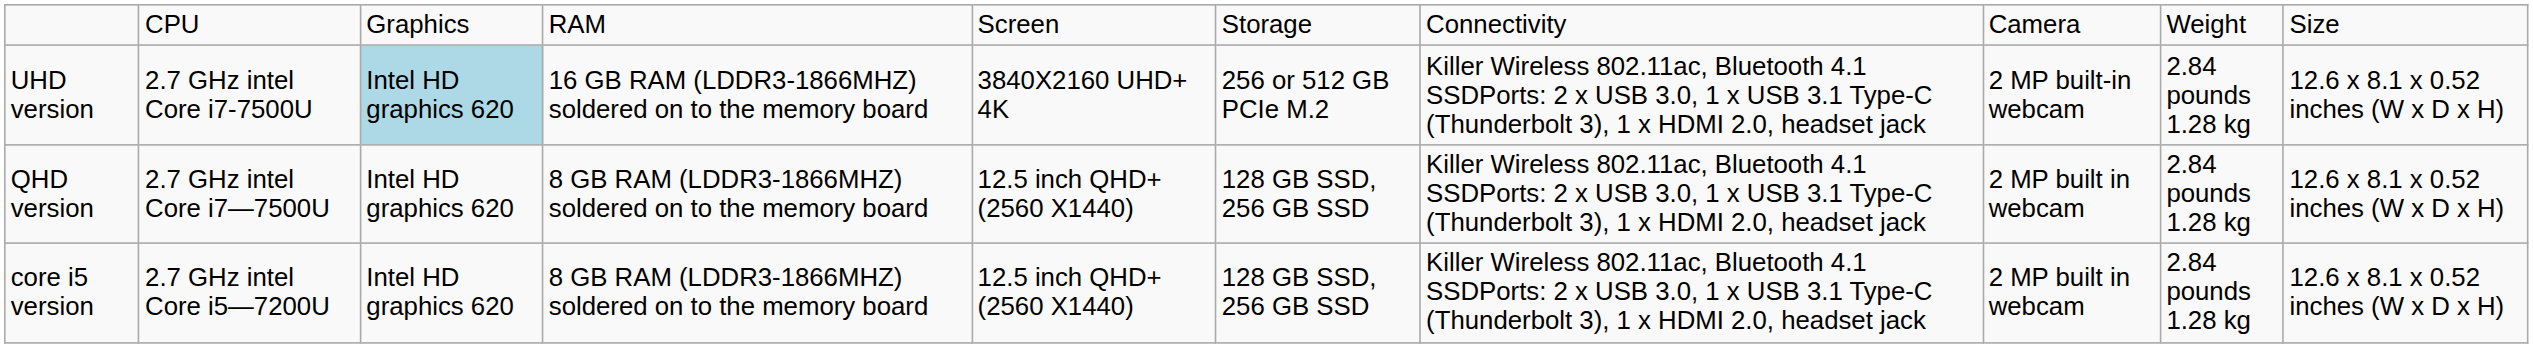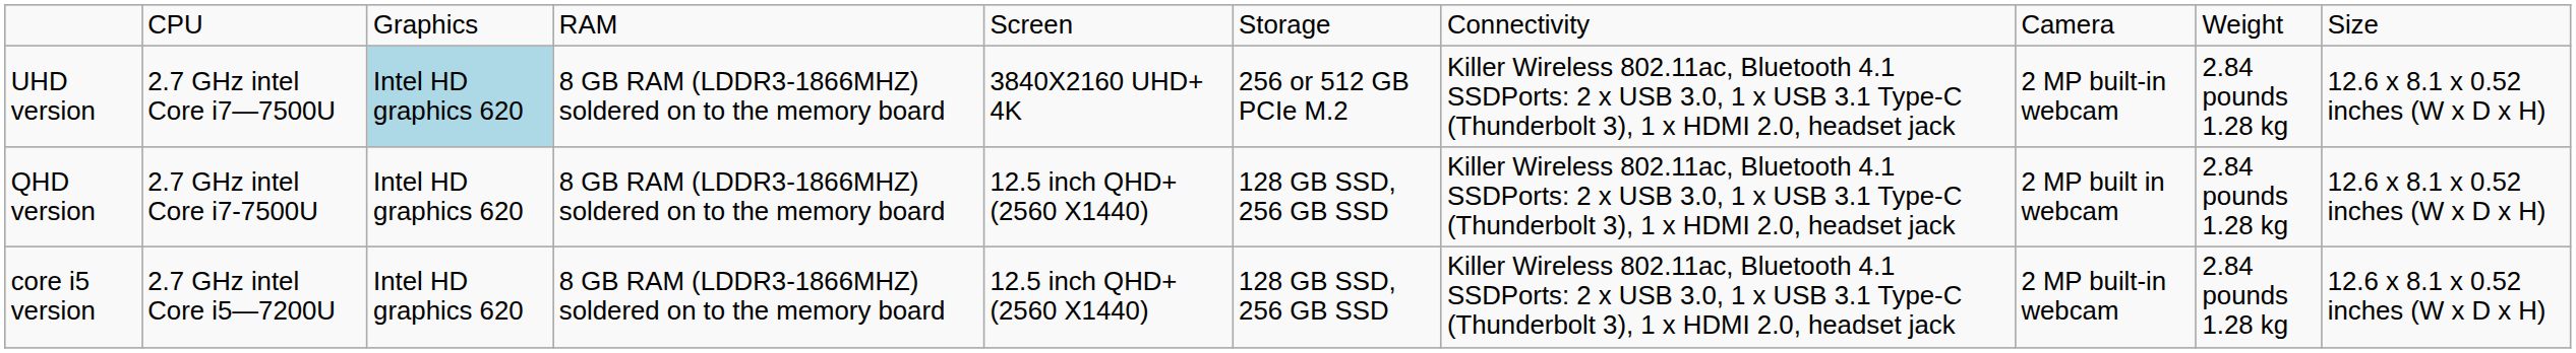UHD version | column 2: 2.7 GHz intel Core i7-7500U -> 2.7 GHz intel Core i7—7500U
UHD version | column 4: 16 GB RAM (LDDR3-1866MHZ) soldered on to the memory board -> 8 GB RAM (LDDR3-1866MHZ) soldered on to the memory board
QHD version | column 2: 2.7 GHz intel Core i7—7500U -> 2.7 GHz intel Core i7-7500U
core i5 version | column 8: 2 MP built in webcam -> 2 MP built-in webcam
